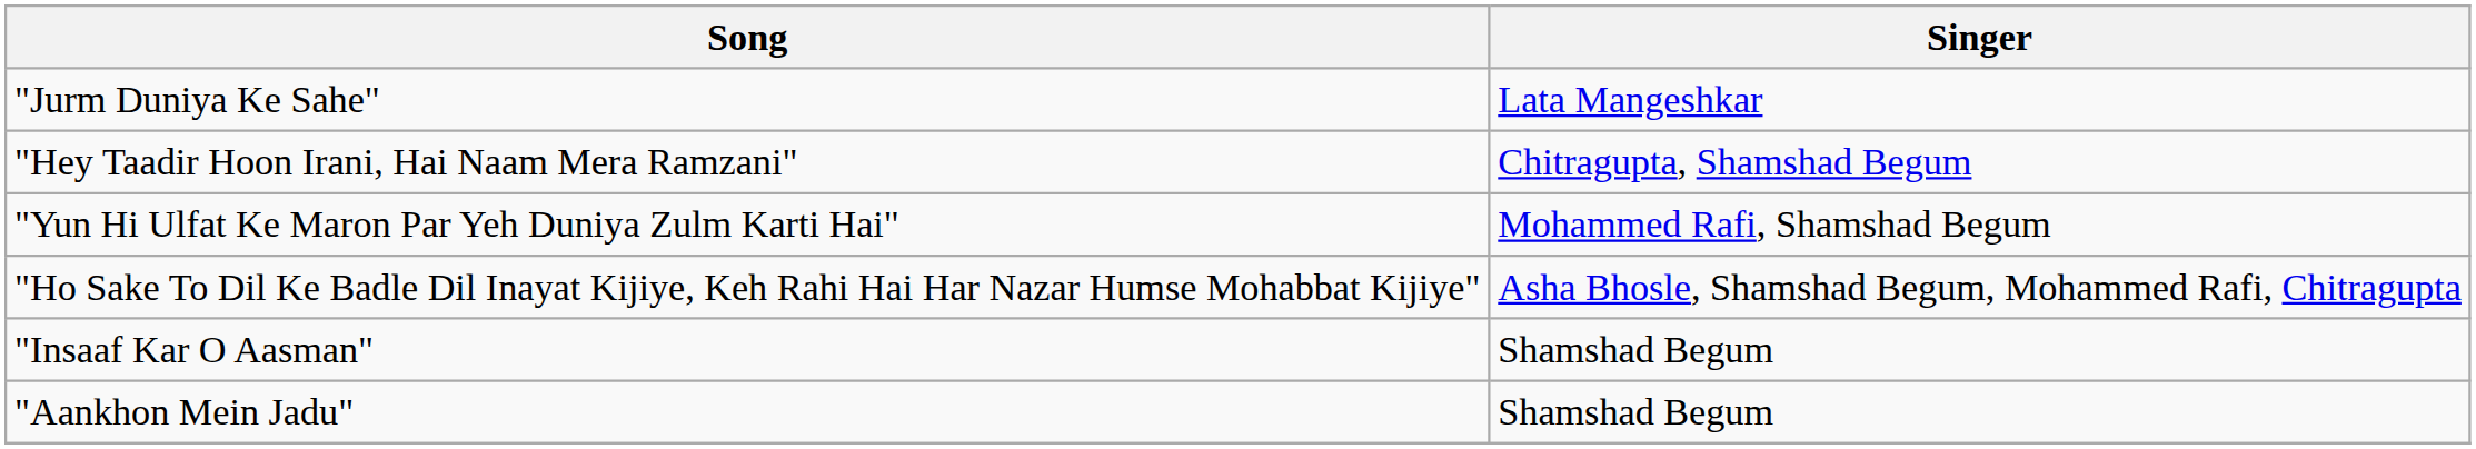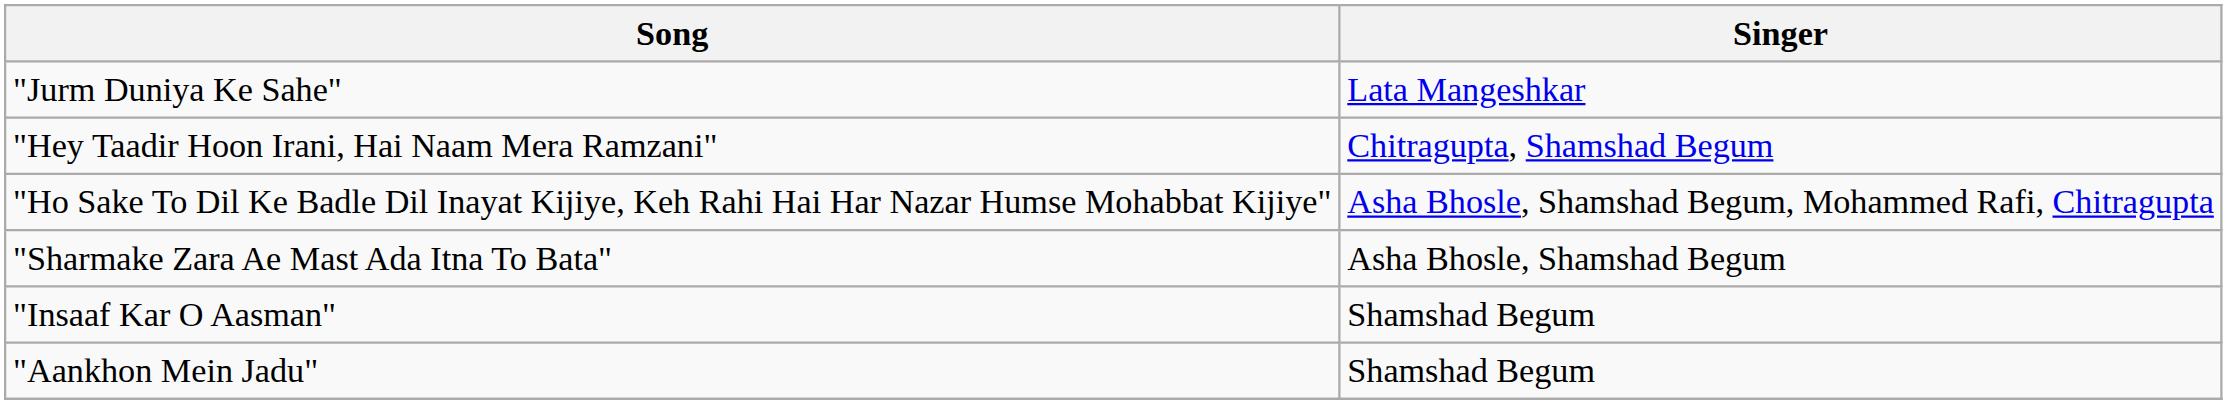- row: "Yun Hi Ulfat Ke Maron Par Yeh Duniya Zulm Karti Hai" | Mohammed Rafi, Shamshad Begum
+ row: "Sharmake Zara Ae Mast Ada Itna To Bata" | Asha Bhosle, Shamshad Begum
